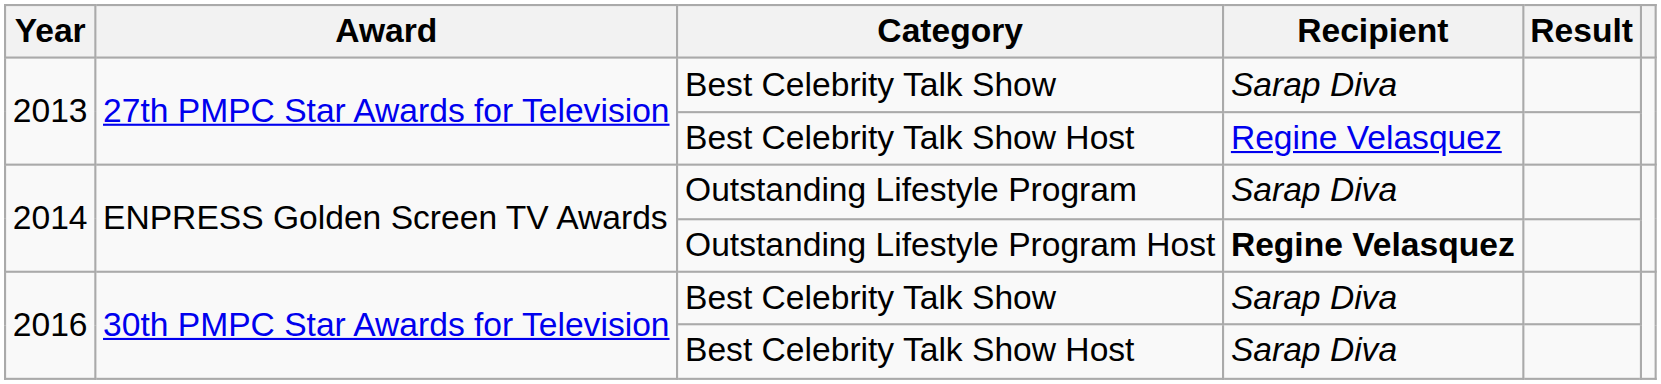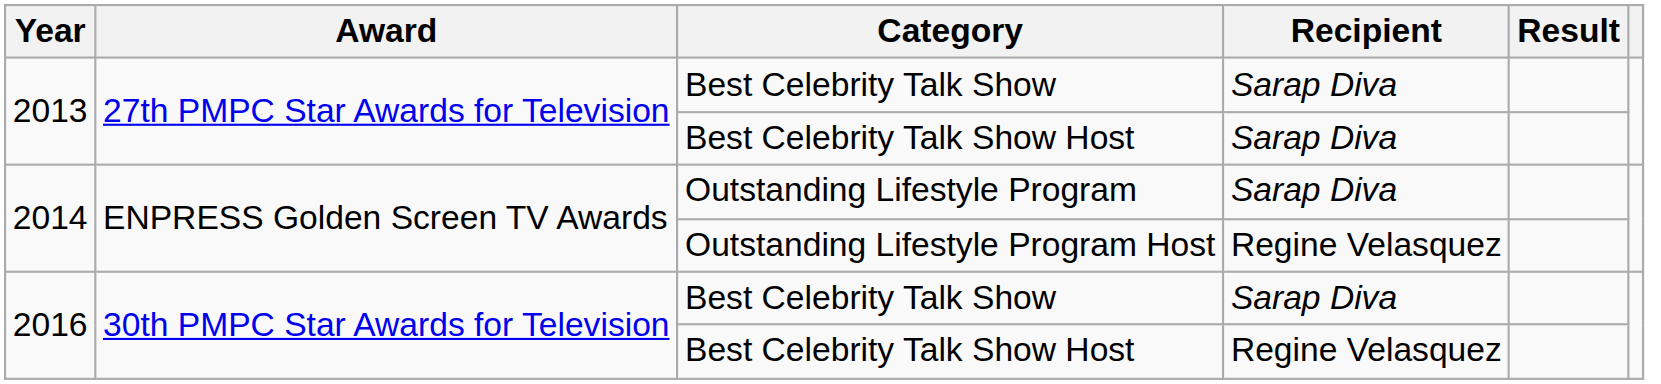2013 / Best Celebrity Talk Show Host | Recipient: Regine Velasquez -> Sarap Diva
Outstanding Lifestyle Program Host | Recipient: bold -> normal
2016 / Best Celebrity Talk Show Host | Recipient: Sarap Diva -> Regine Velasquez
